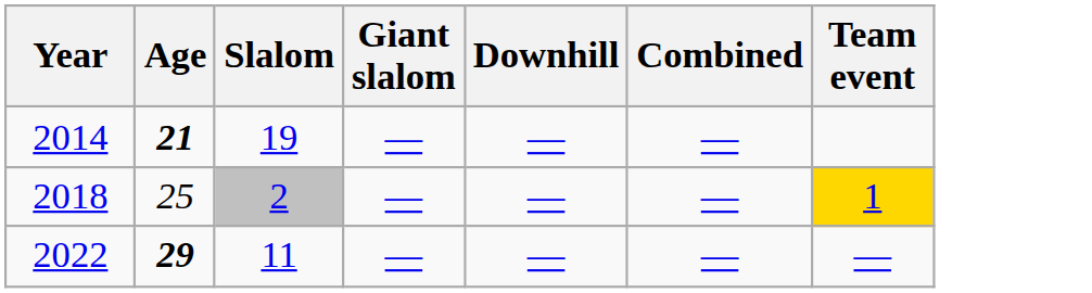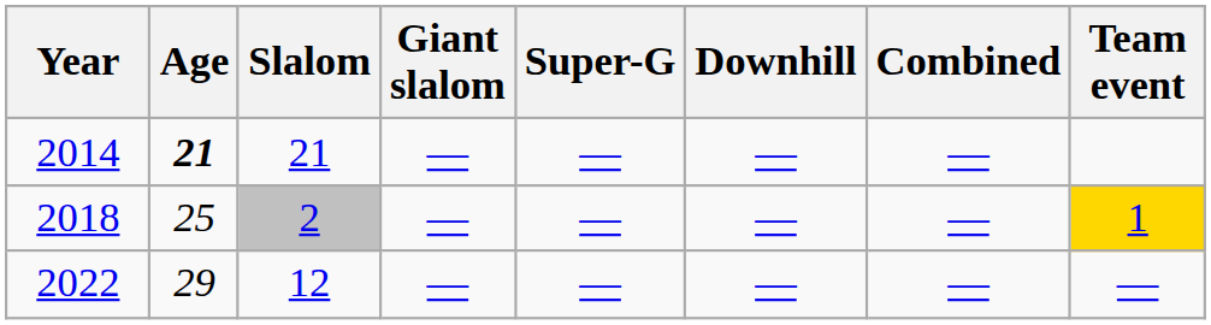+ column: Super-G | — | — | —
2014 | Slalom: 19 -> 21
2022 | Age: bold -> normal
2022 | Slalom: 11 -> 12
